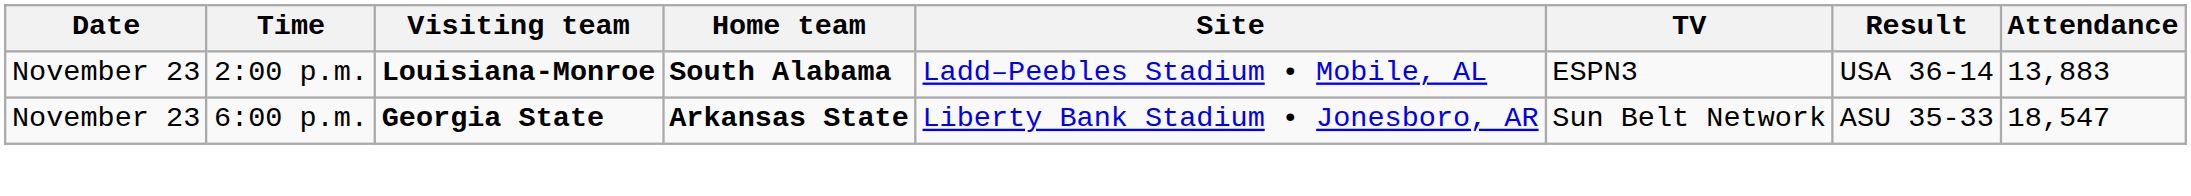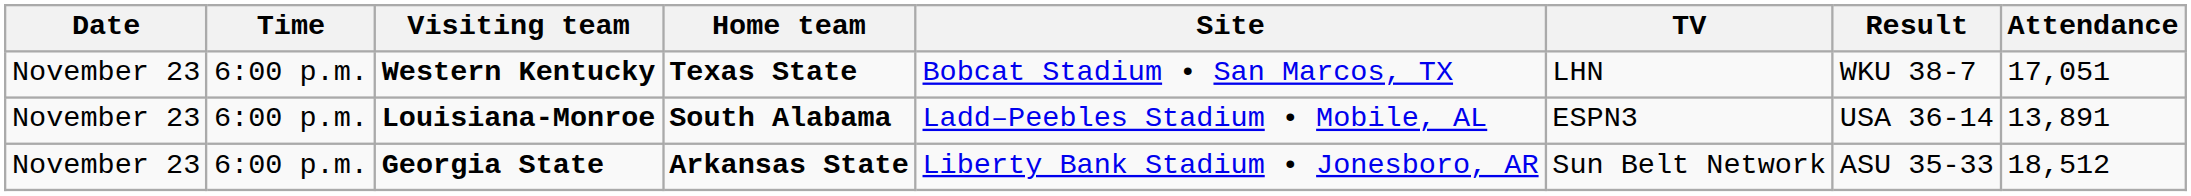+ row: November 23 | 6:00 p.m. | Western Kentucky | Texas State | Bobcat Stadium • San Marcos, TX | LHN | WKU 38-7 | 17,051
Louisiana-Monroe | Time: 2:00 p.m. -> 6:00 p.m.
Louisiana-Monroe | Attendance: 13,883 -> 13,891
Georgia State | Attendance: 18,547 -> 18,512
